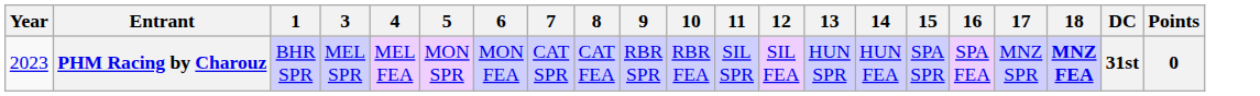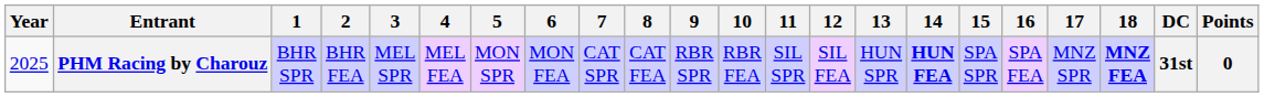+ column: 2 | BHR FEA
PHM Racing by Charouz | Year: 2023 -> 2025
PHM Racing by Charouz | 14: normal -> bold
